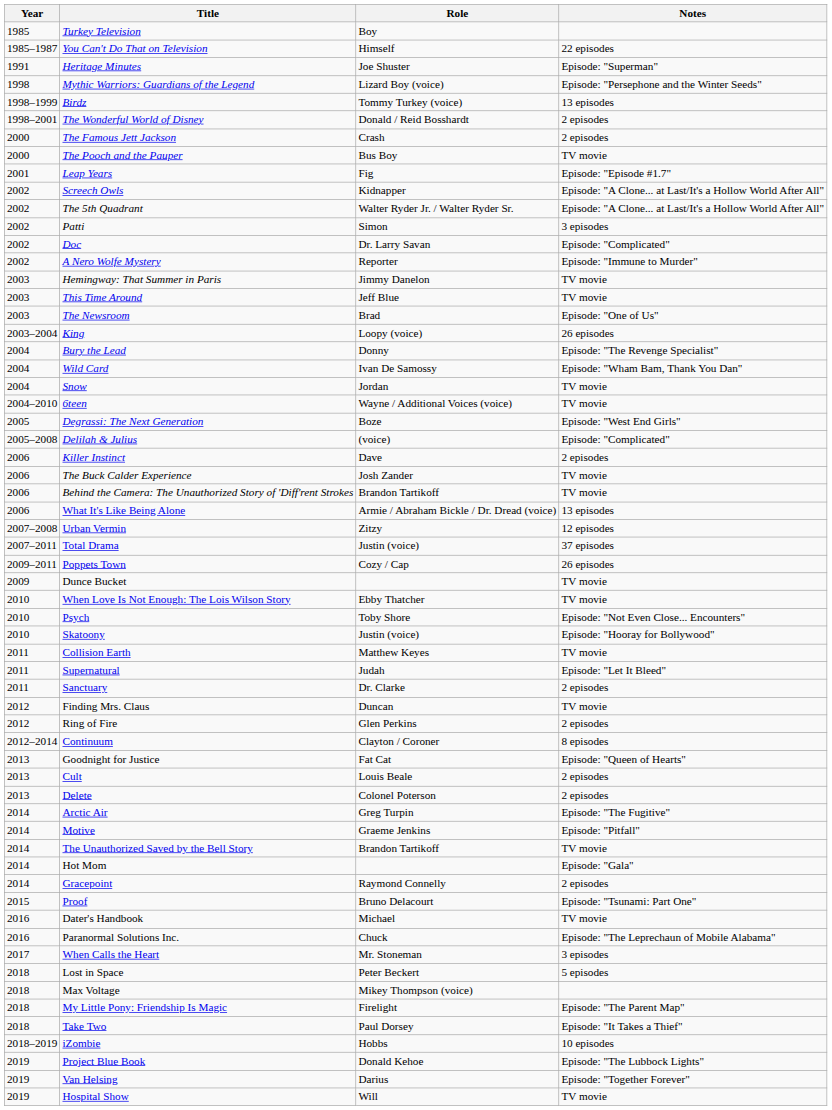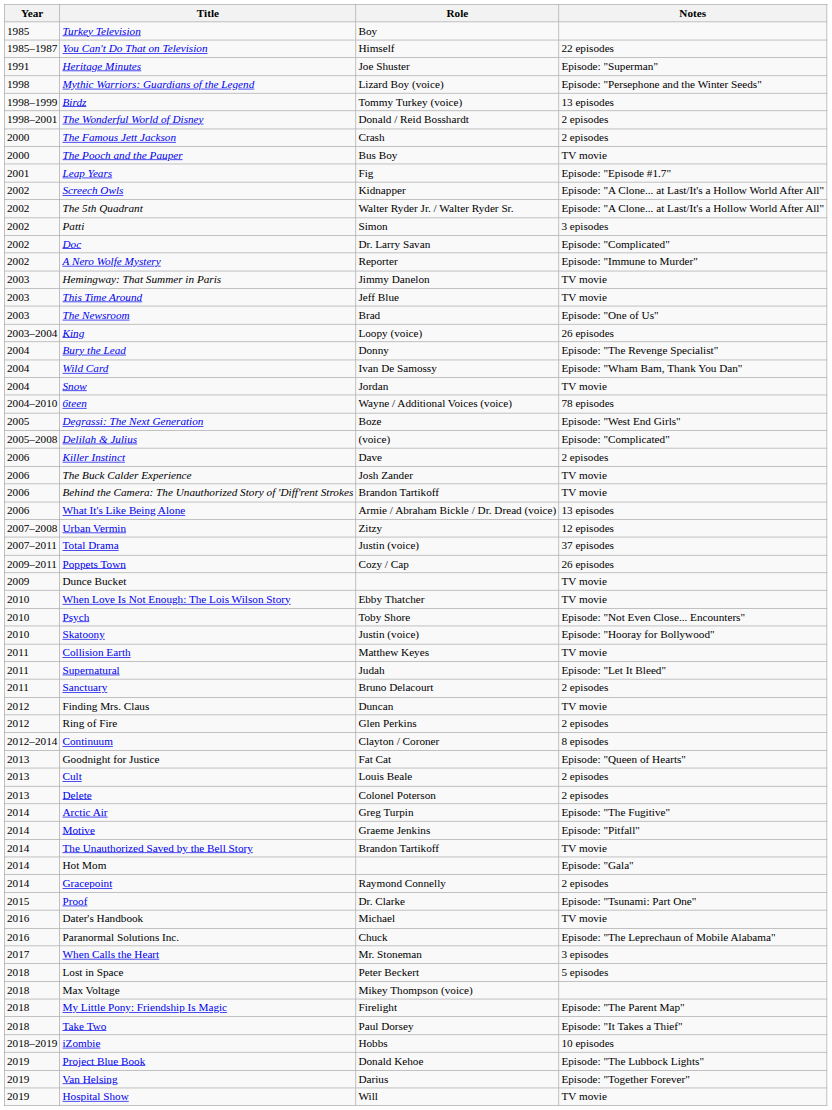6teen | Notes: TV movie -> 78 episodes
Sanctuary | Role: Dr. Clarke -> Bruno Delacourt
Proof | Role: Bruno Delacourt -> Dr. Clarke
